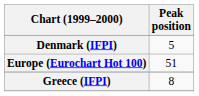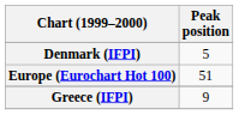Greece (IFPI) | Peak position: 8 -> 9
